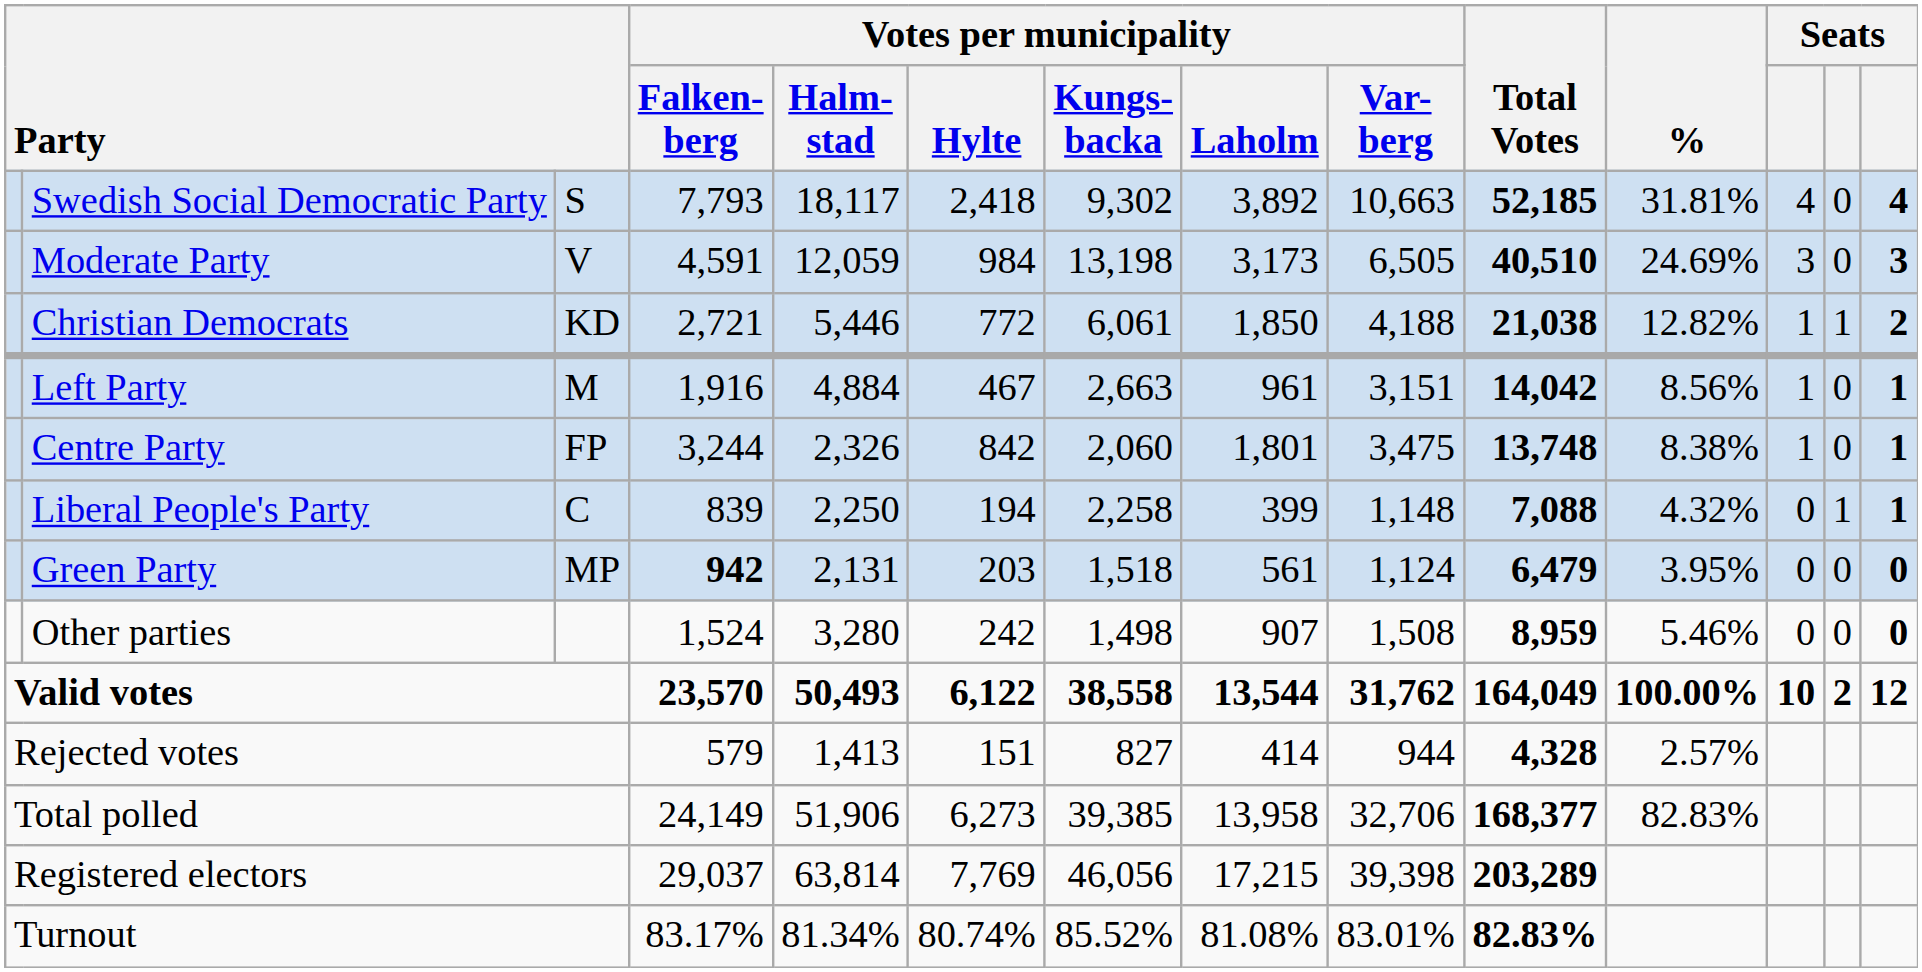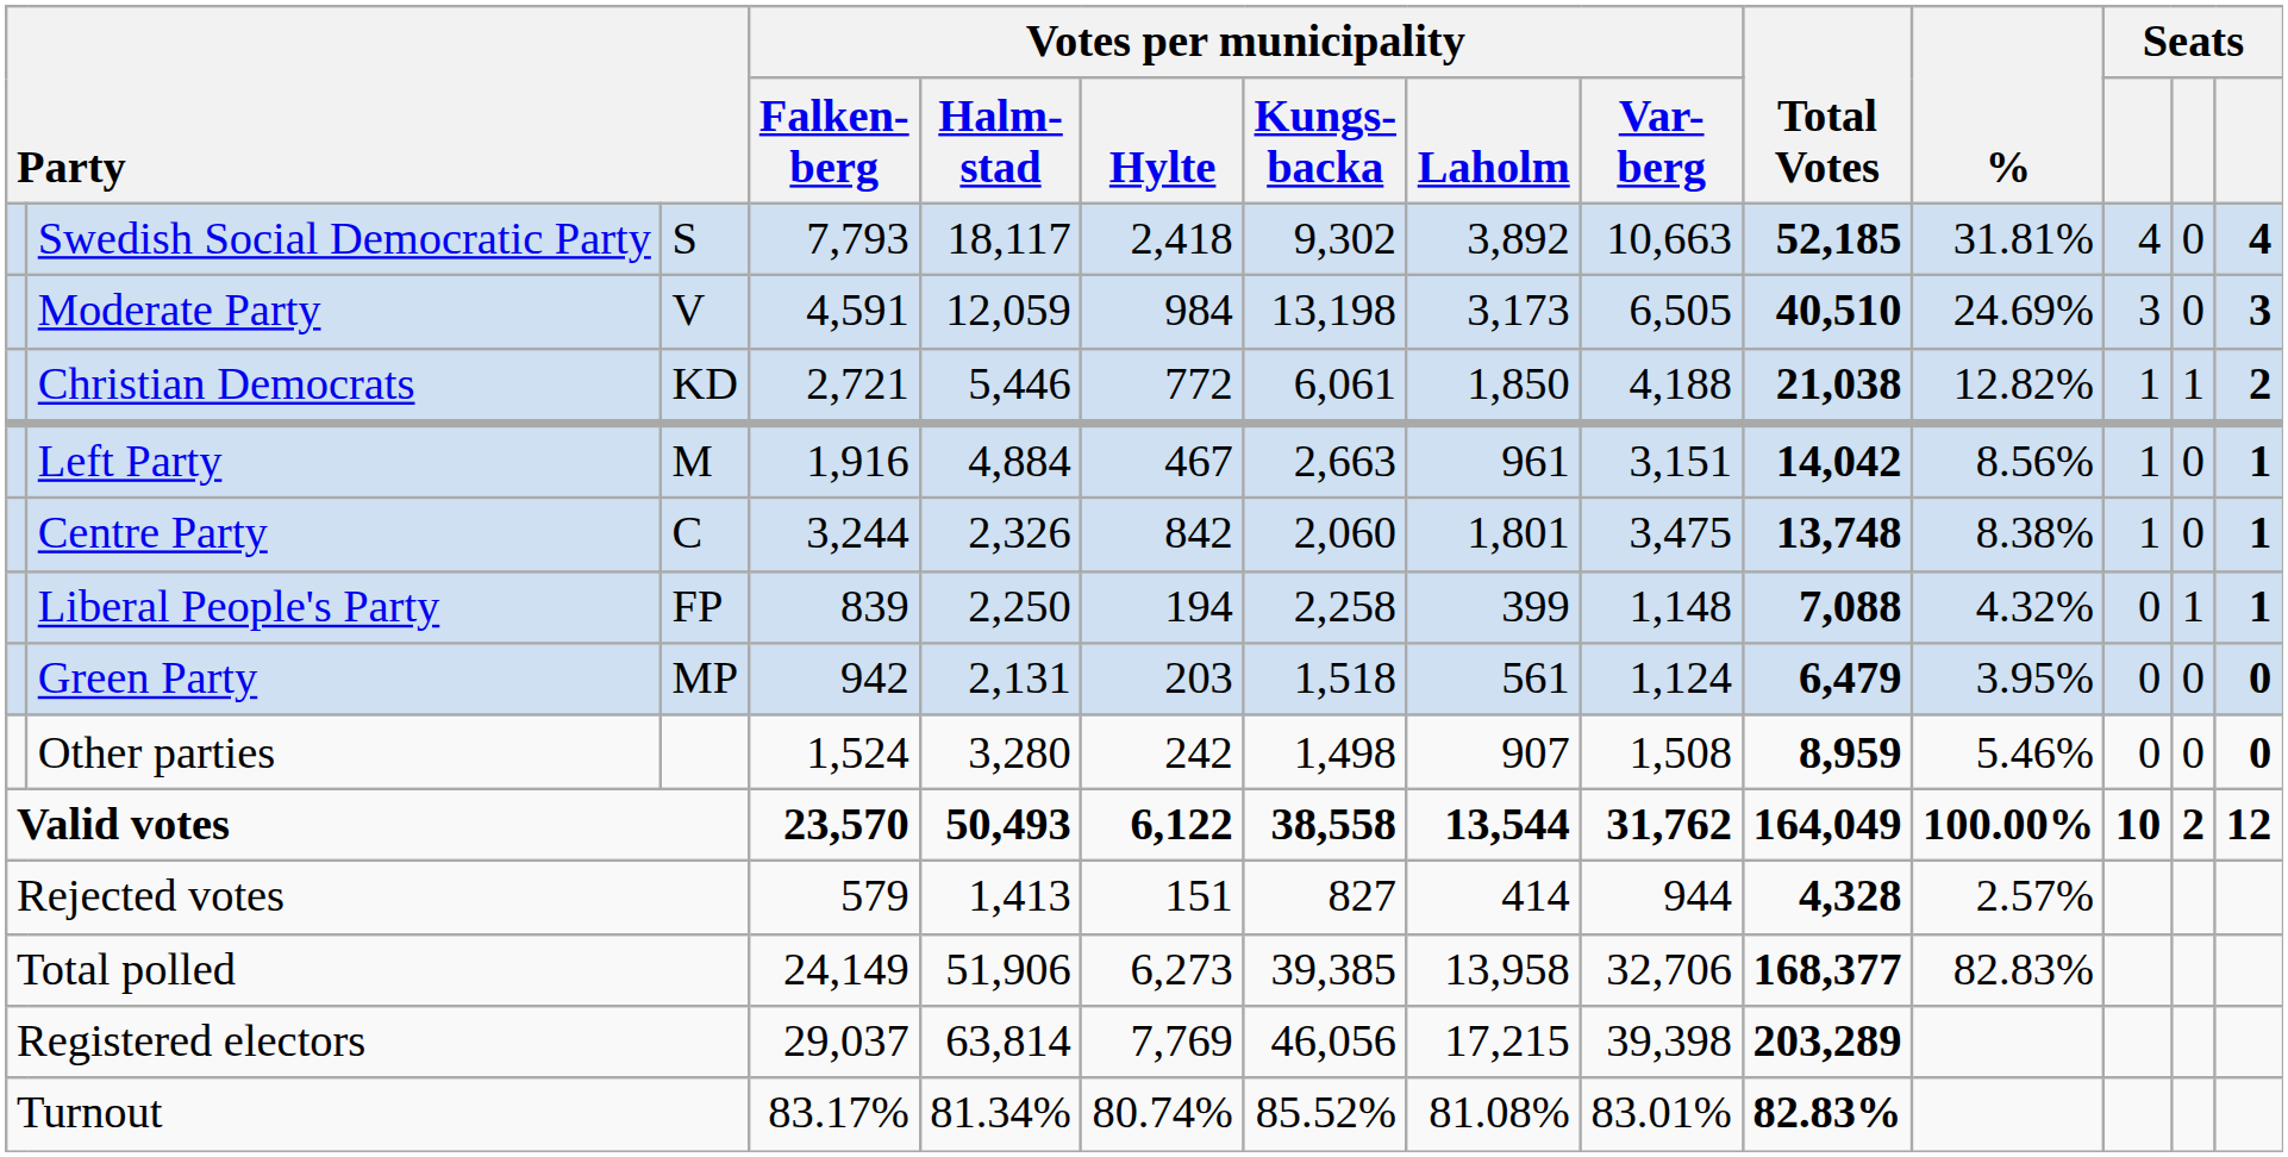Centre Party | column 3: FP -> C
Liberal People's Party | column 3: C -> FP
Green Party | Votes per municipality / Falken- berg: bold -> normal
